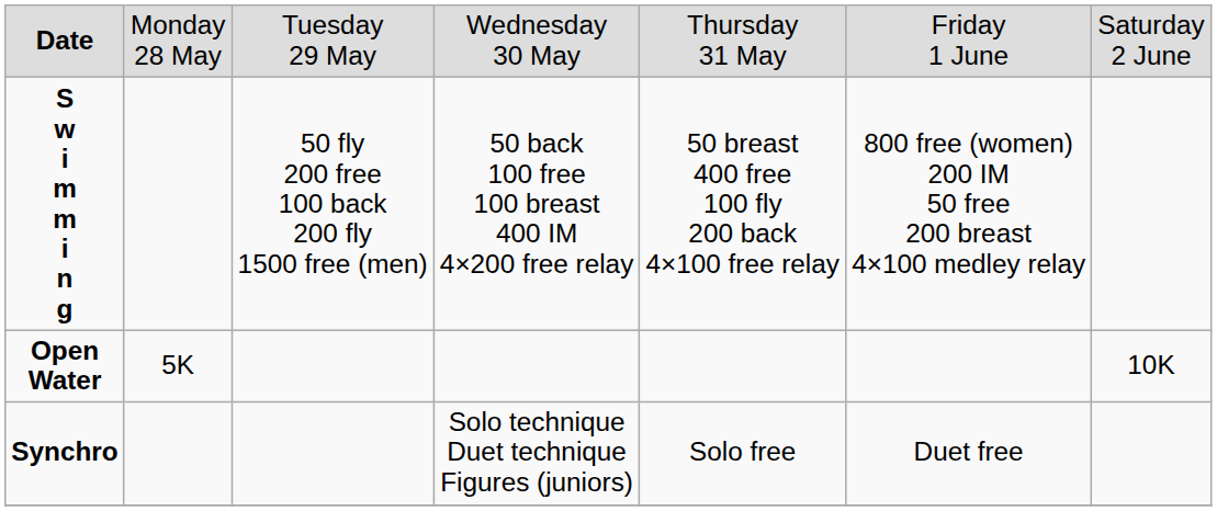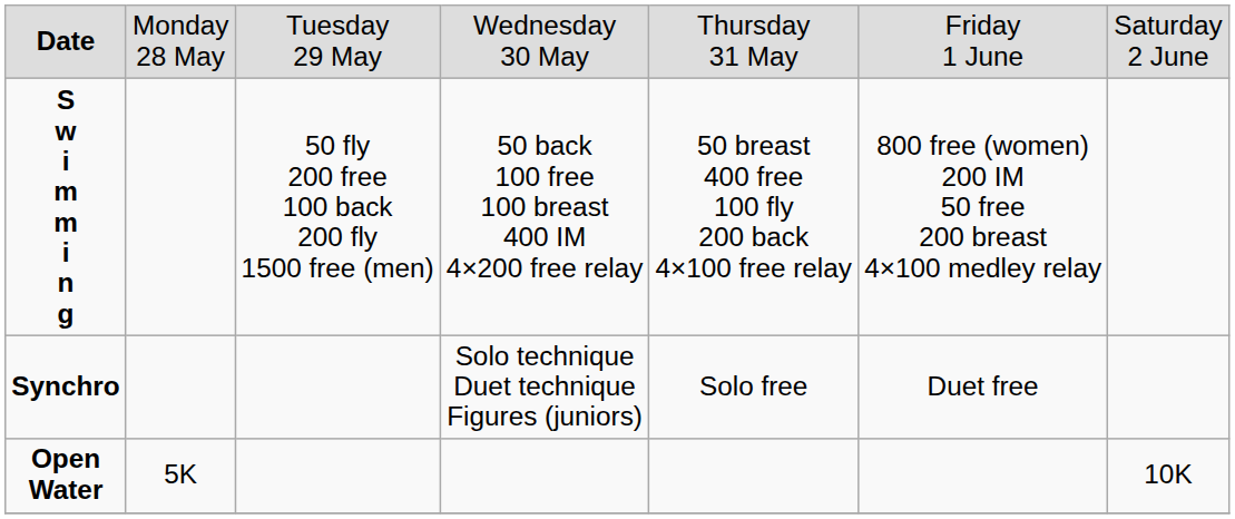rows swapped: Open Water <-> Synchro
